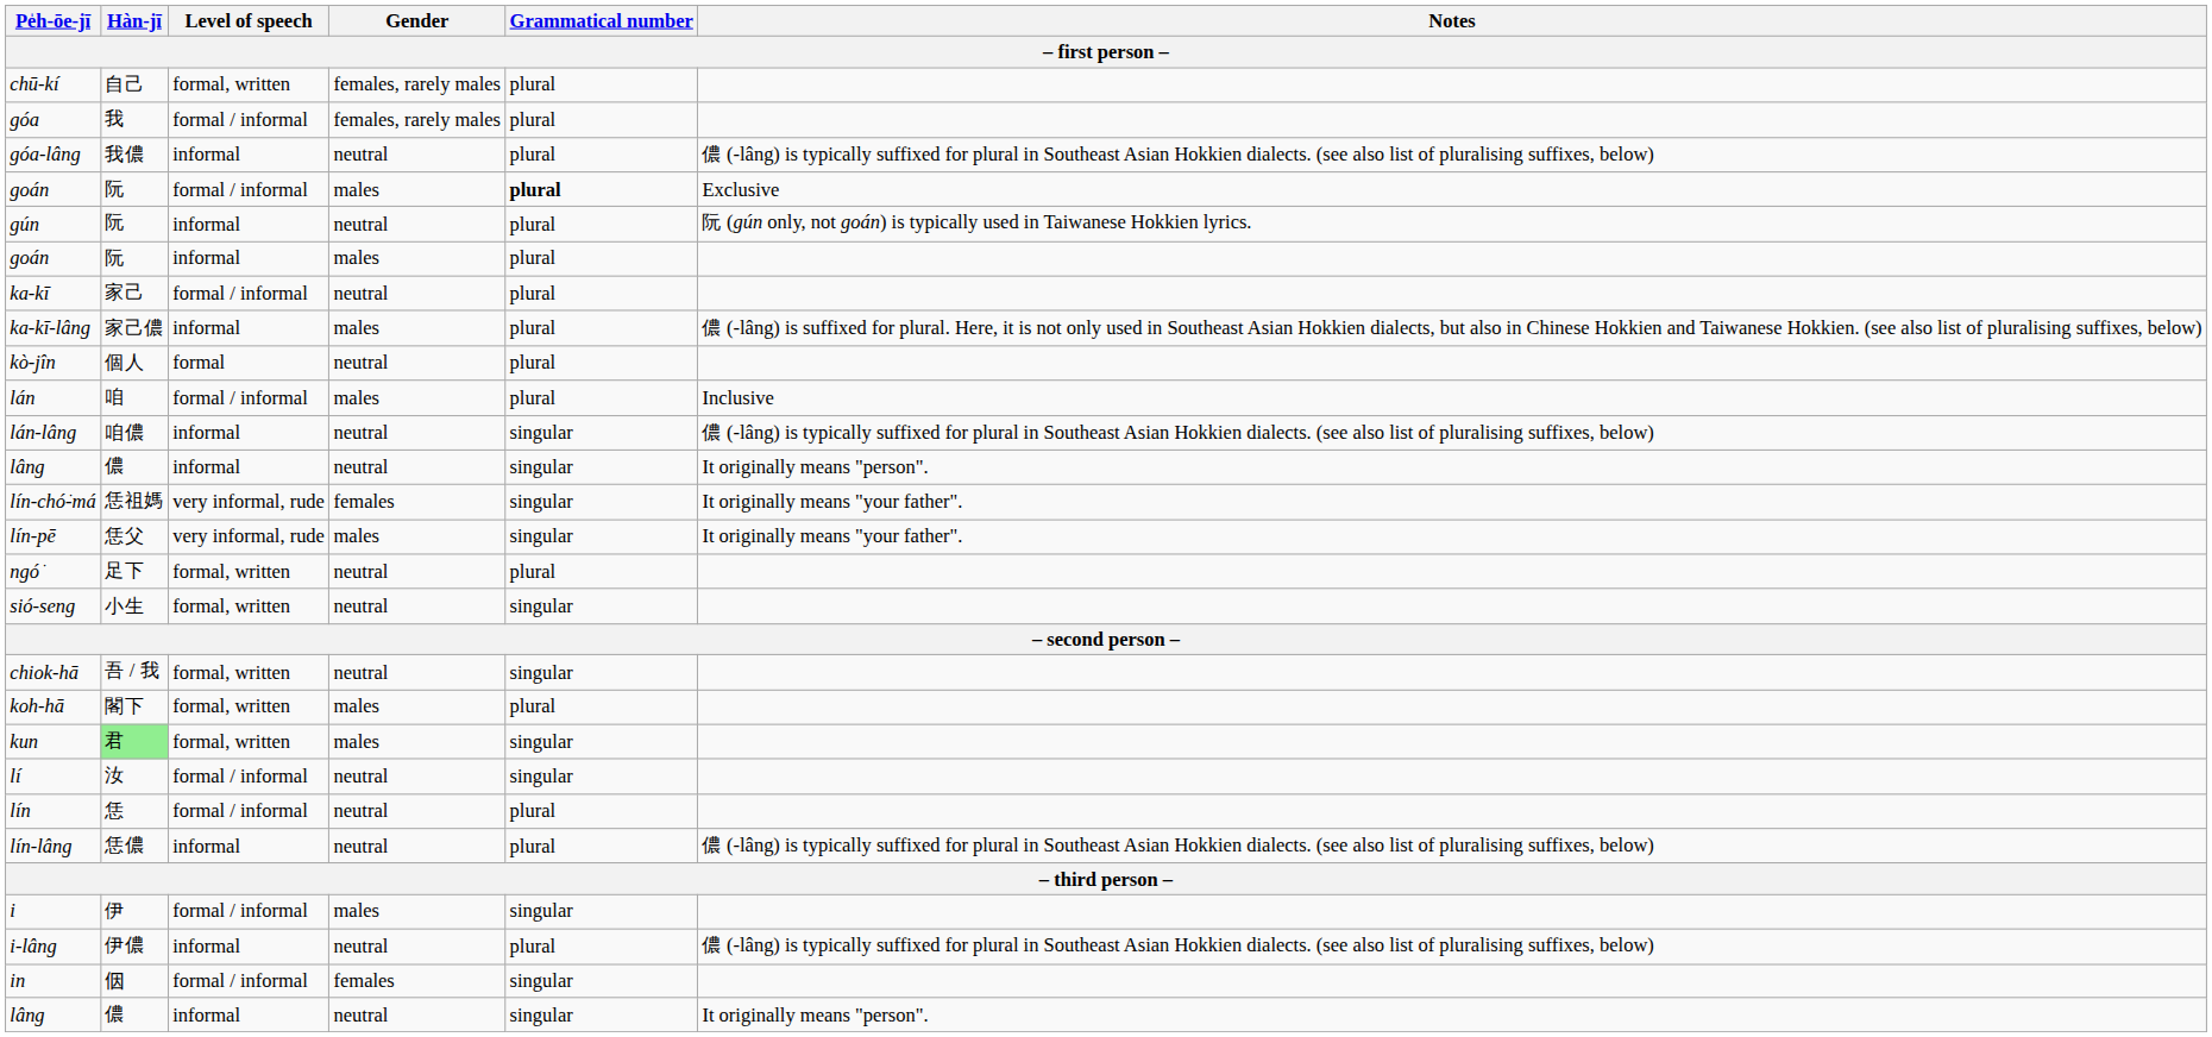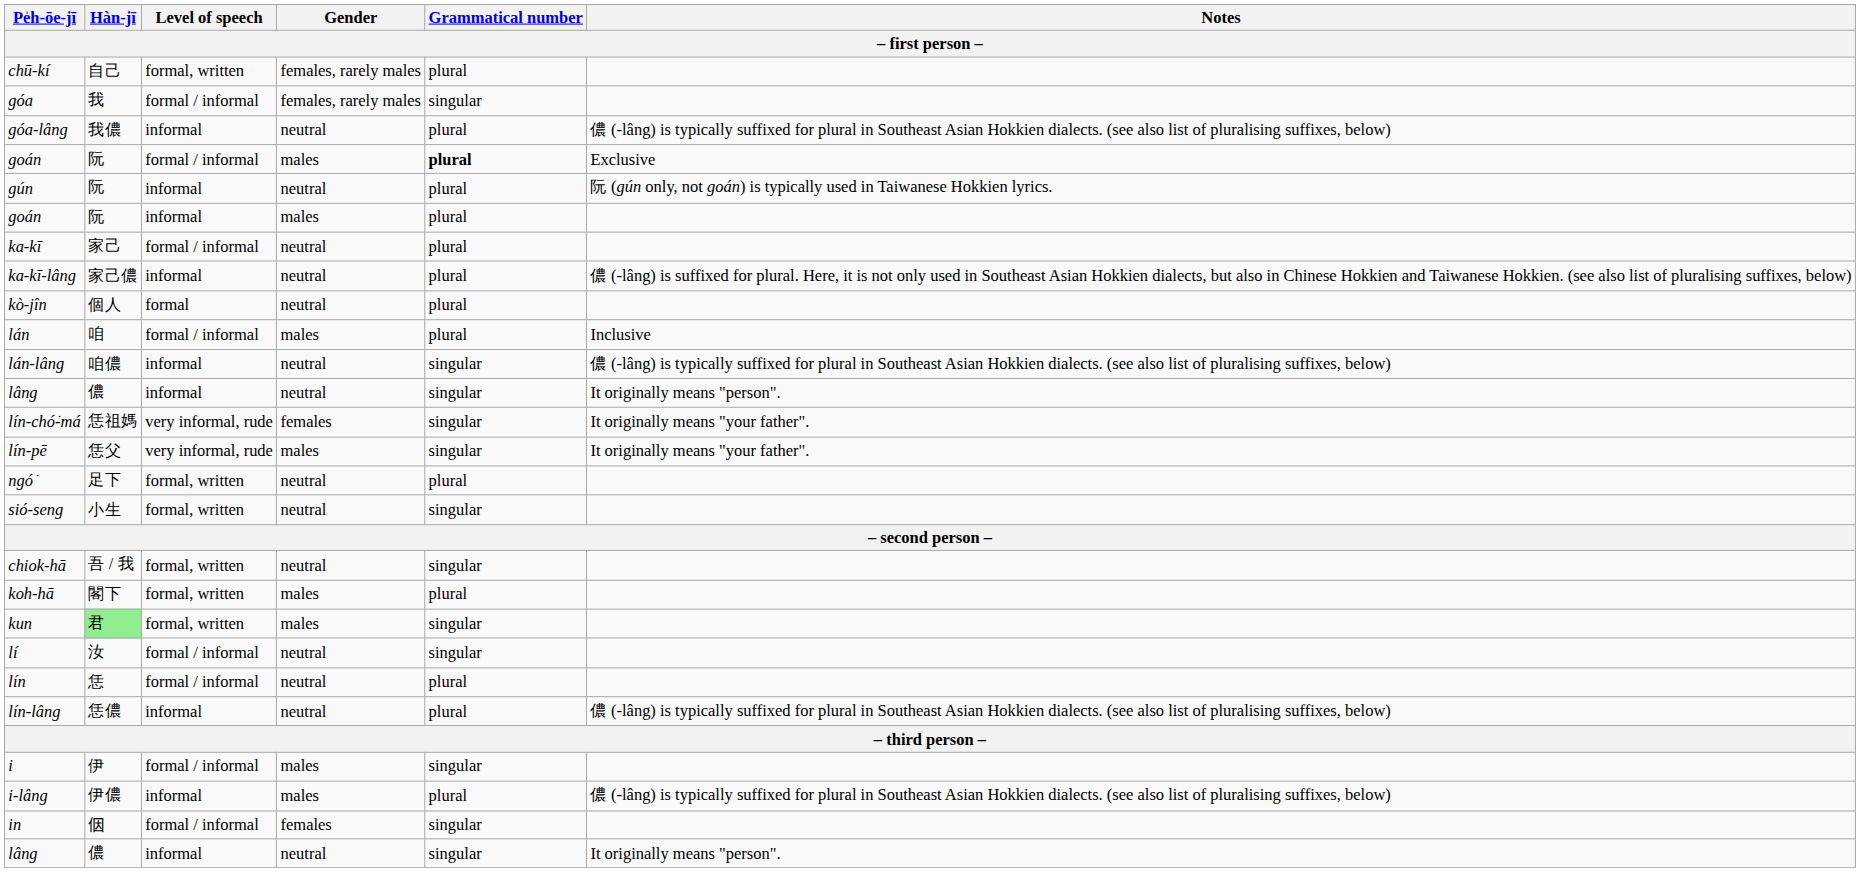góa | Grammatical number: plural -> singular
ka-kī-lâng | Gender: males -> neutral
i-lâng | Gender: neutral -> males
